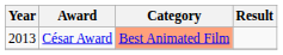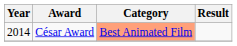César Award | Year: 2013 -> 2014
